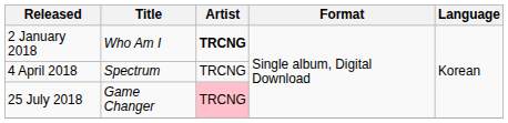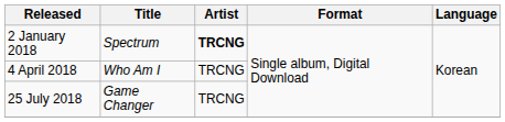2 January 2018 | Title: Who Am I -> Spectrum
4 April 2018 | Title: Spectrum -> Who Am I
25 July 2018 | Artist: pink background -> no background
